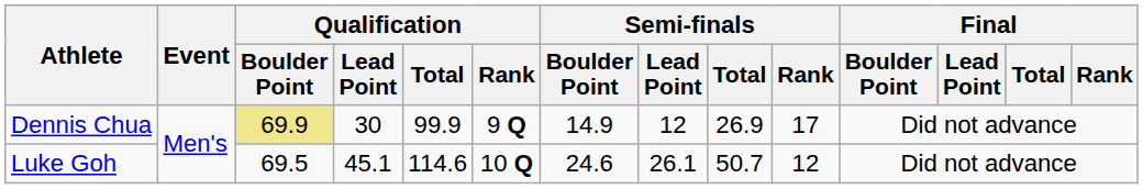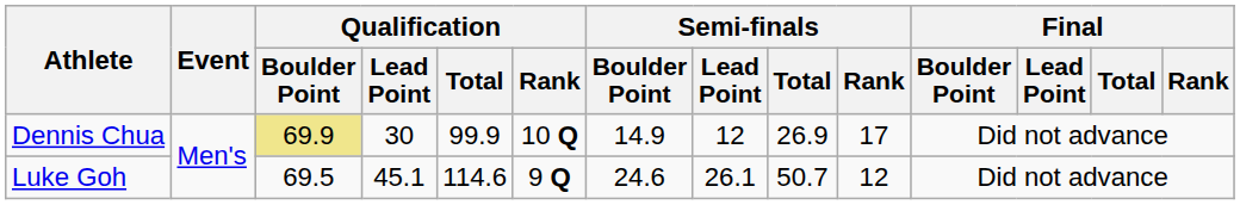Dennis Chua | Qualification / Rank: 9 Q -> 10 Q
Luke Goh | Qualification / Rank: 10 Q -> 9 Q
